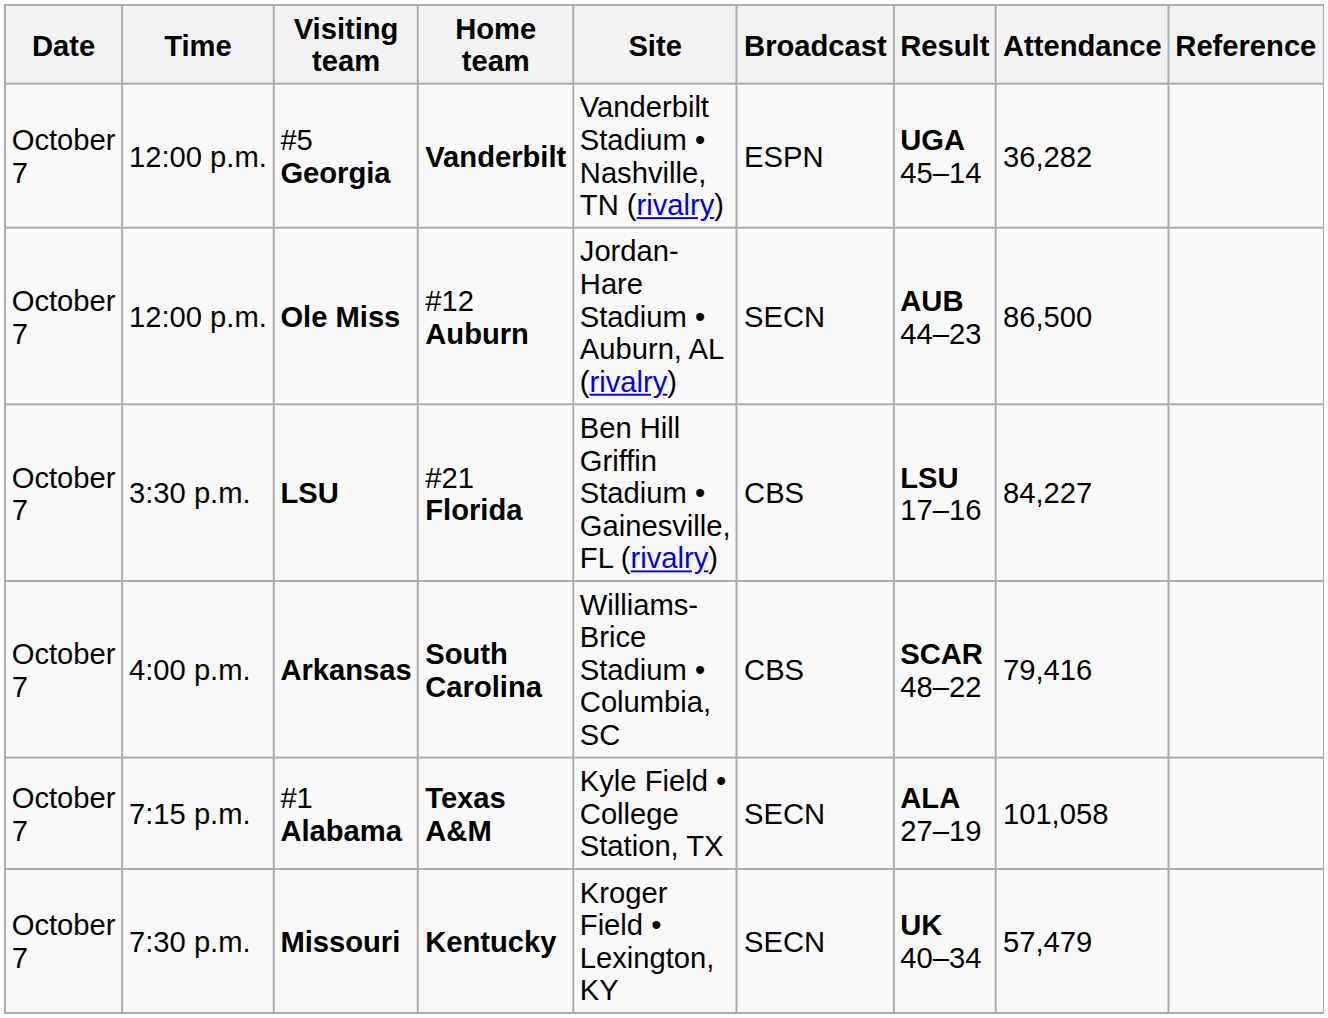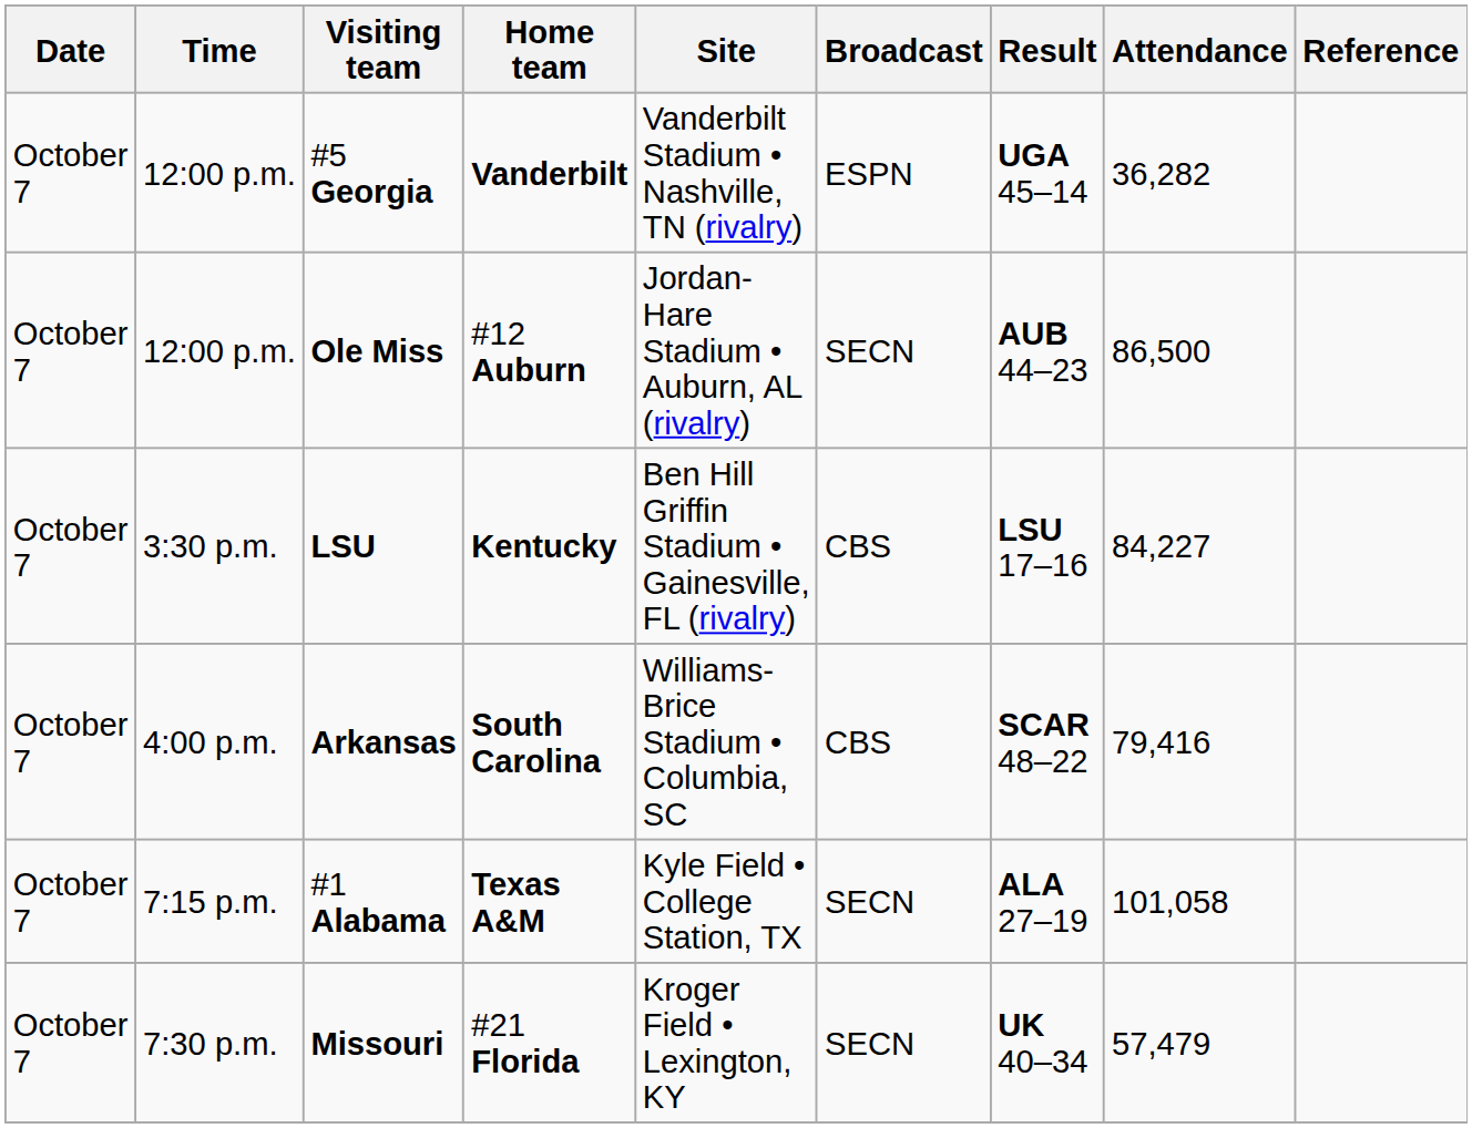LSU | Home team: #21 Florida -> Kentucky
Missouri | Home team: Kentucky -> #21 Florida
